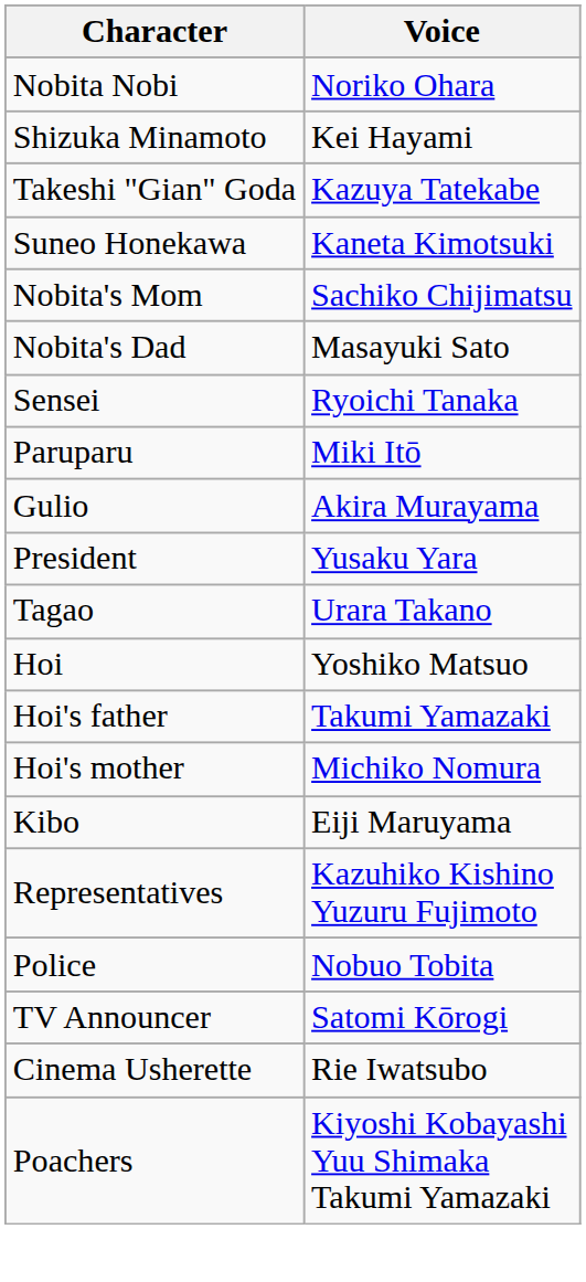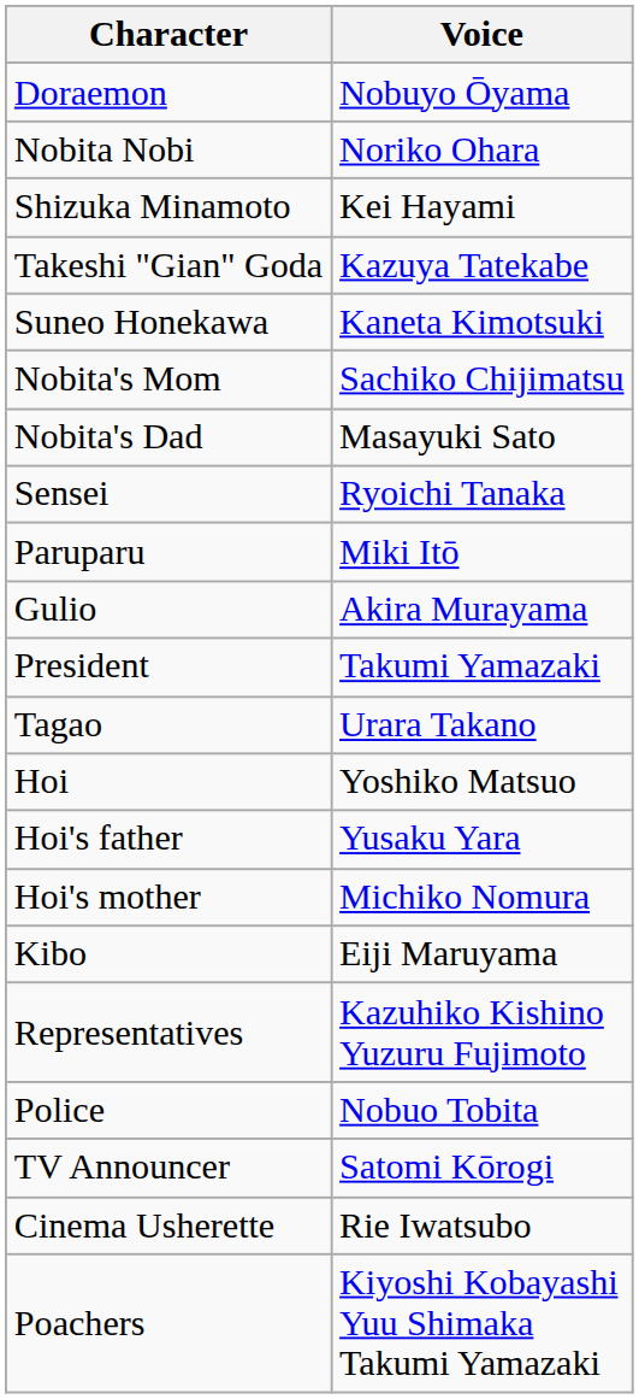+ row: Doraemon | Nobuyo Ōyama
President | Voice: Yusaku Yara -> Takumi Yamazaki
Hoi's father | Voice: Takumi Yamazaki -> Yusaku Yara
